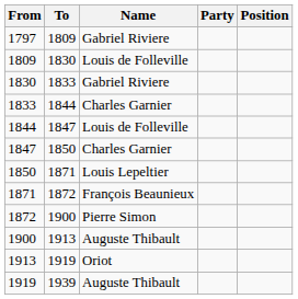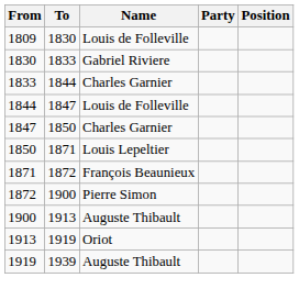- row: 1797 | 1809 | Gabriel Riviere
